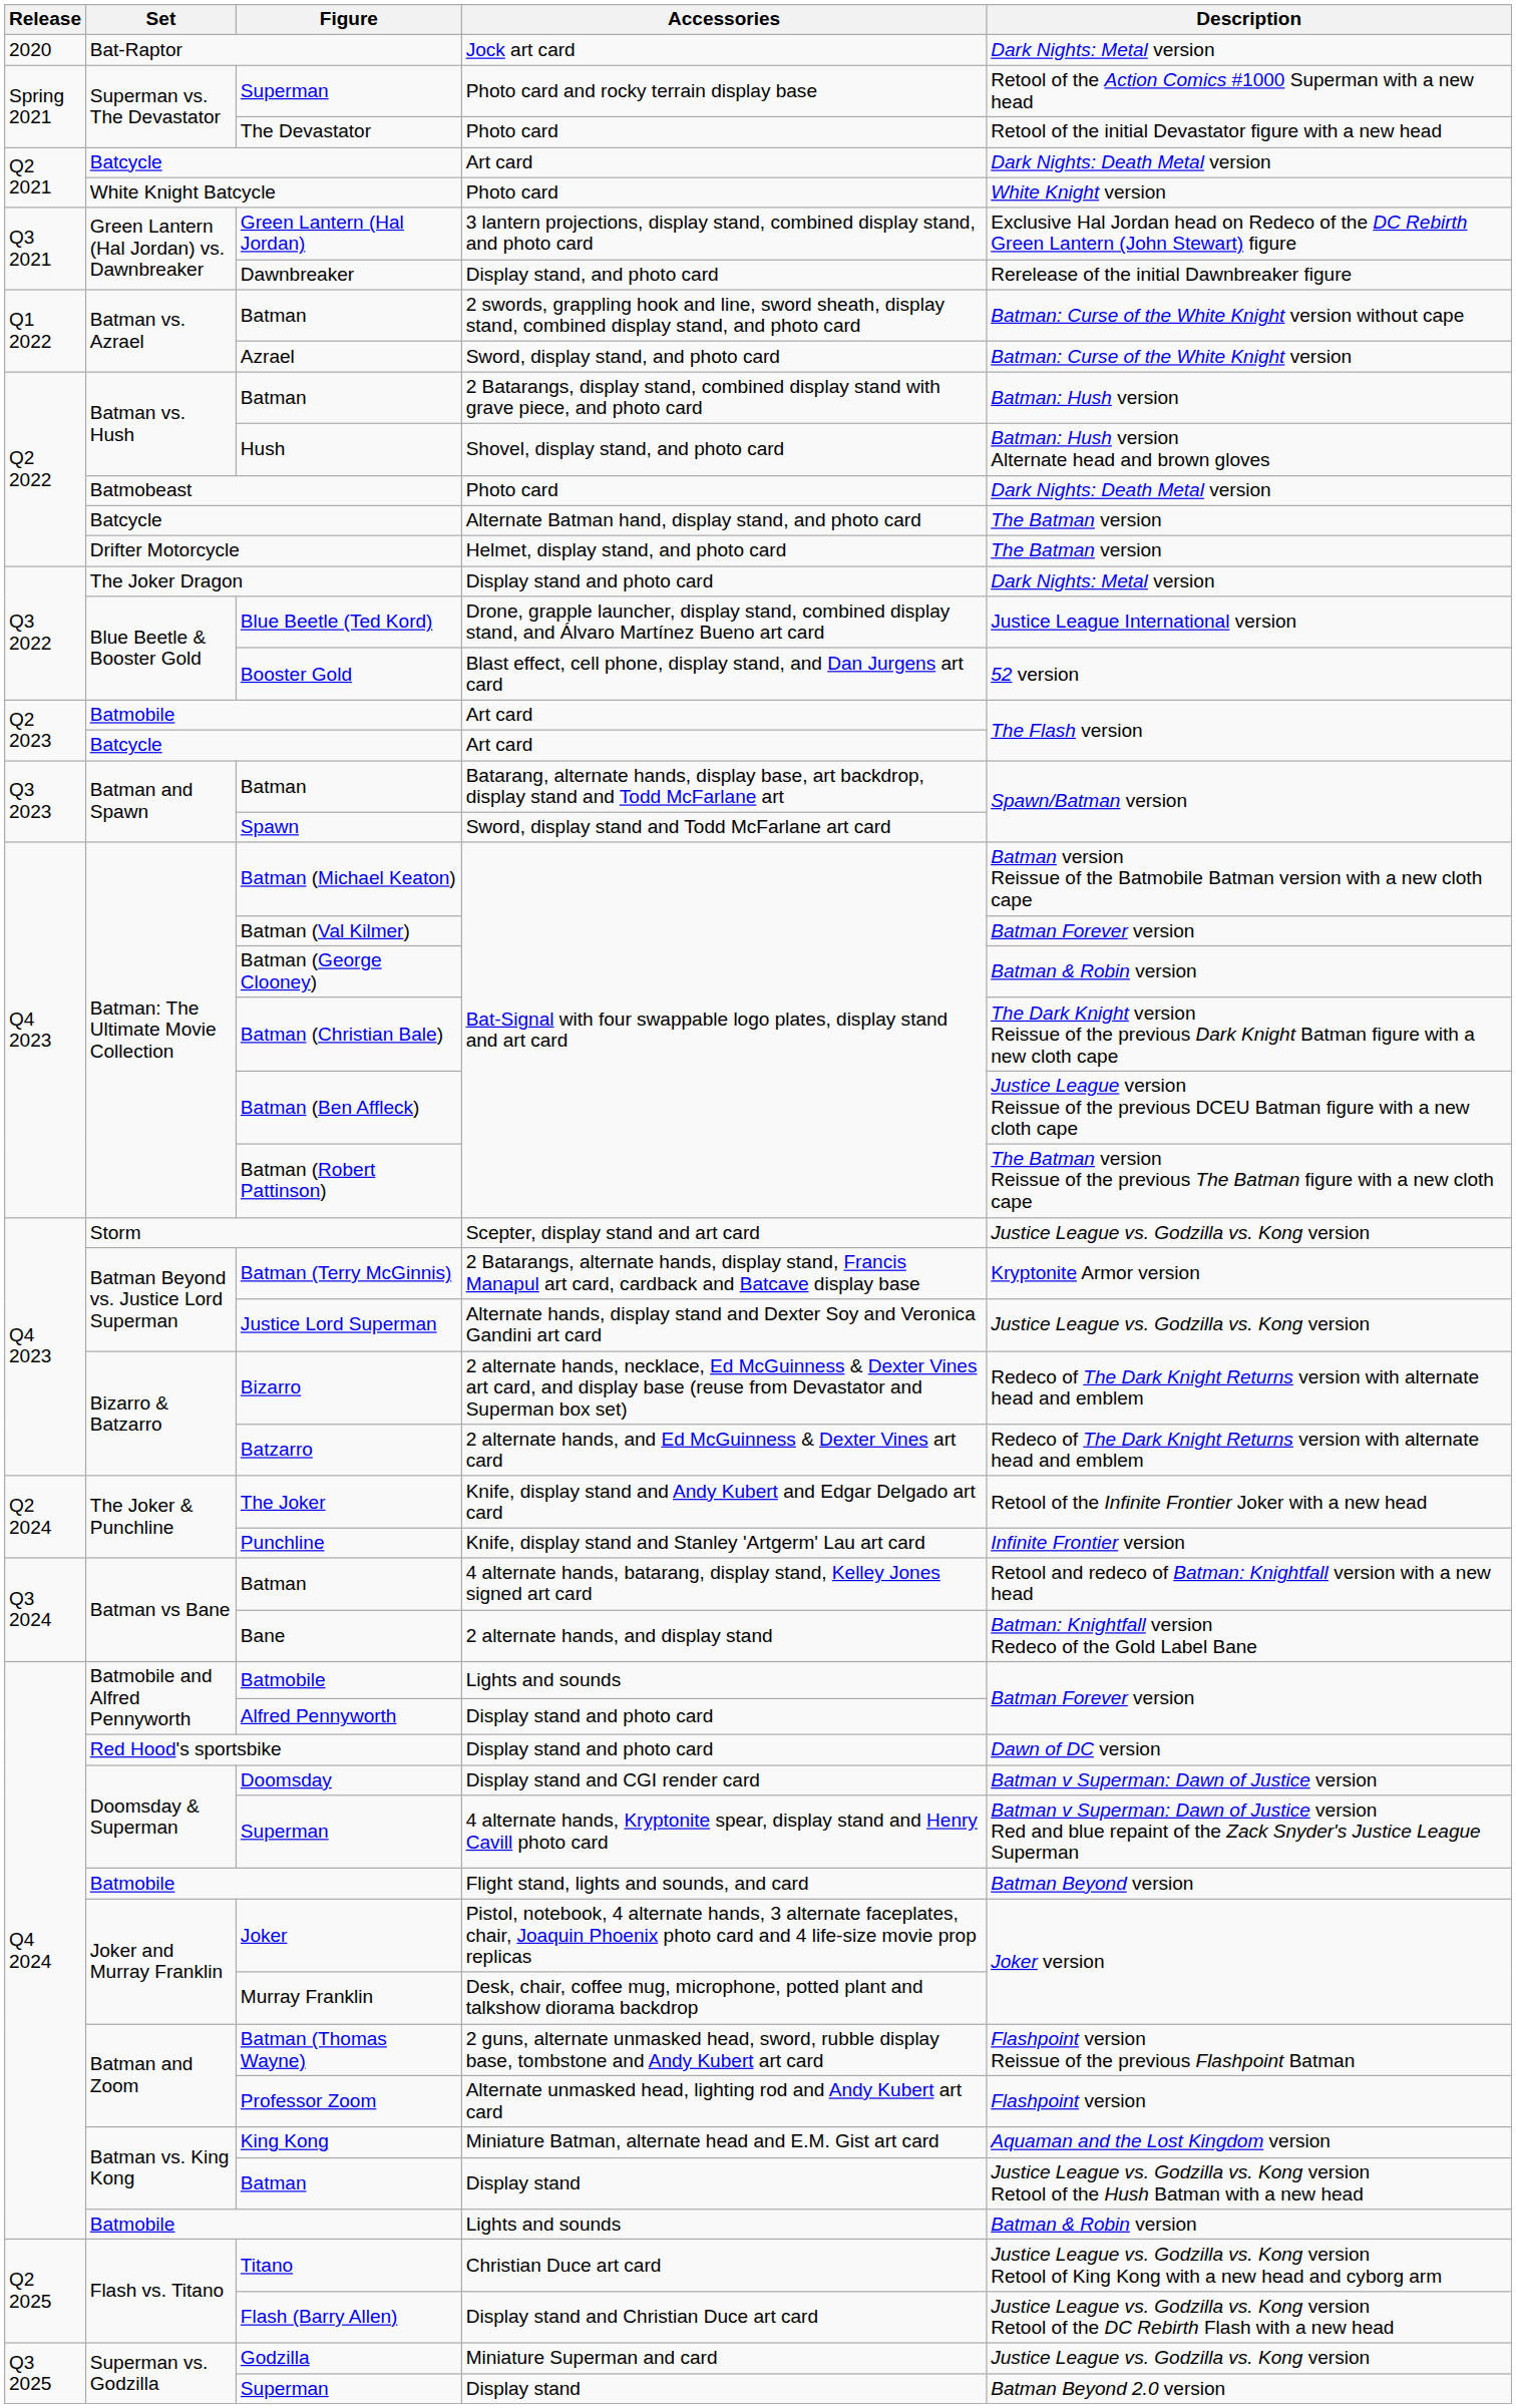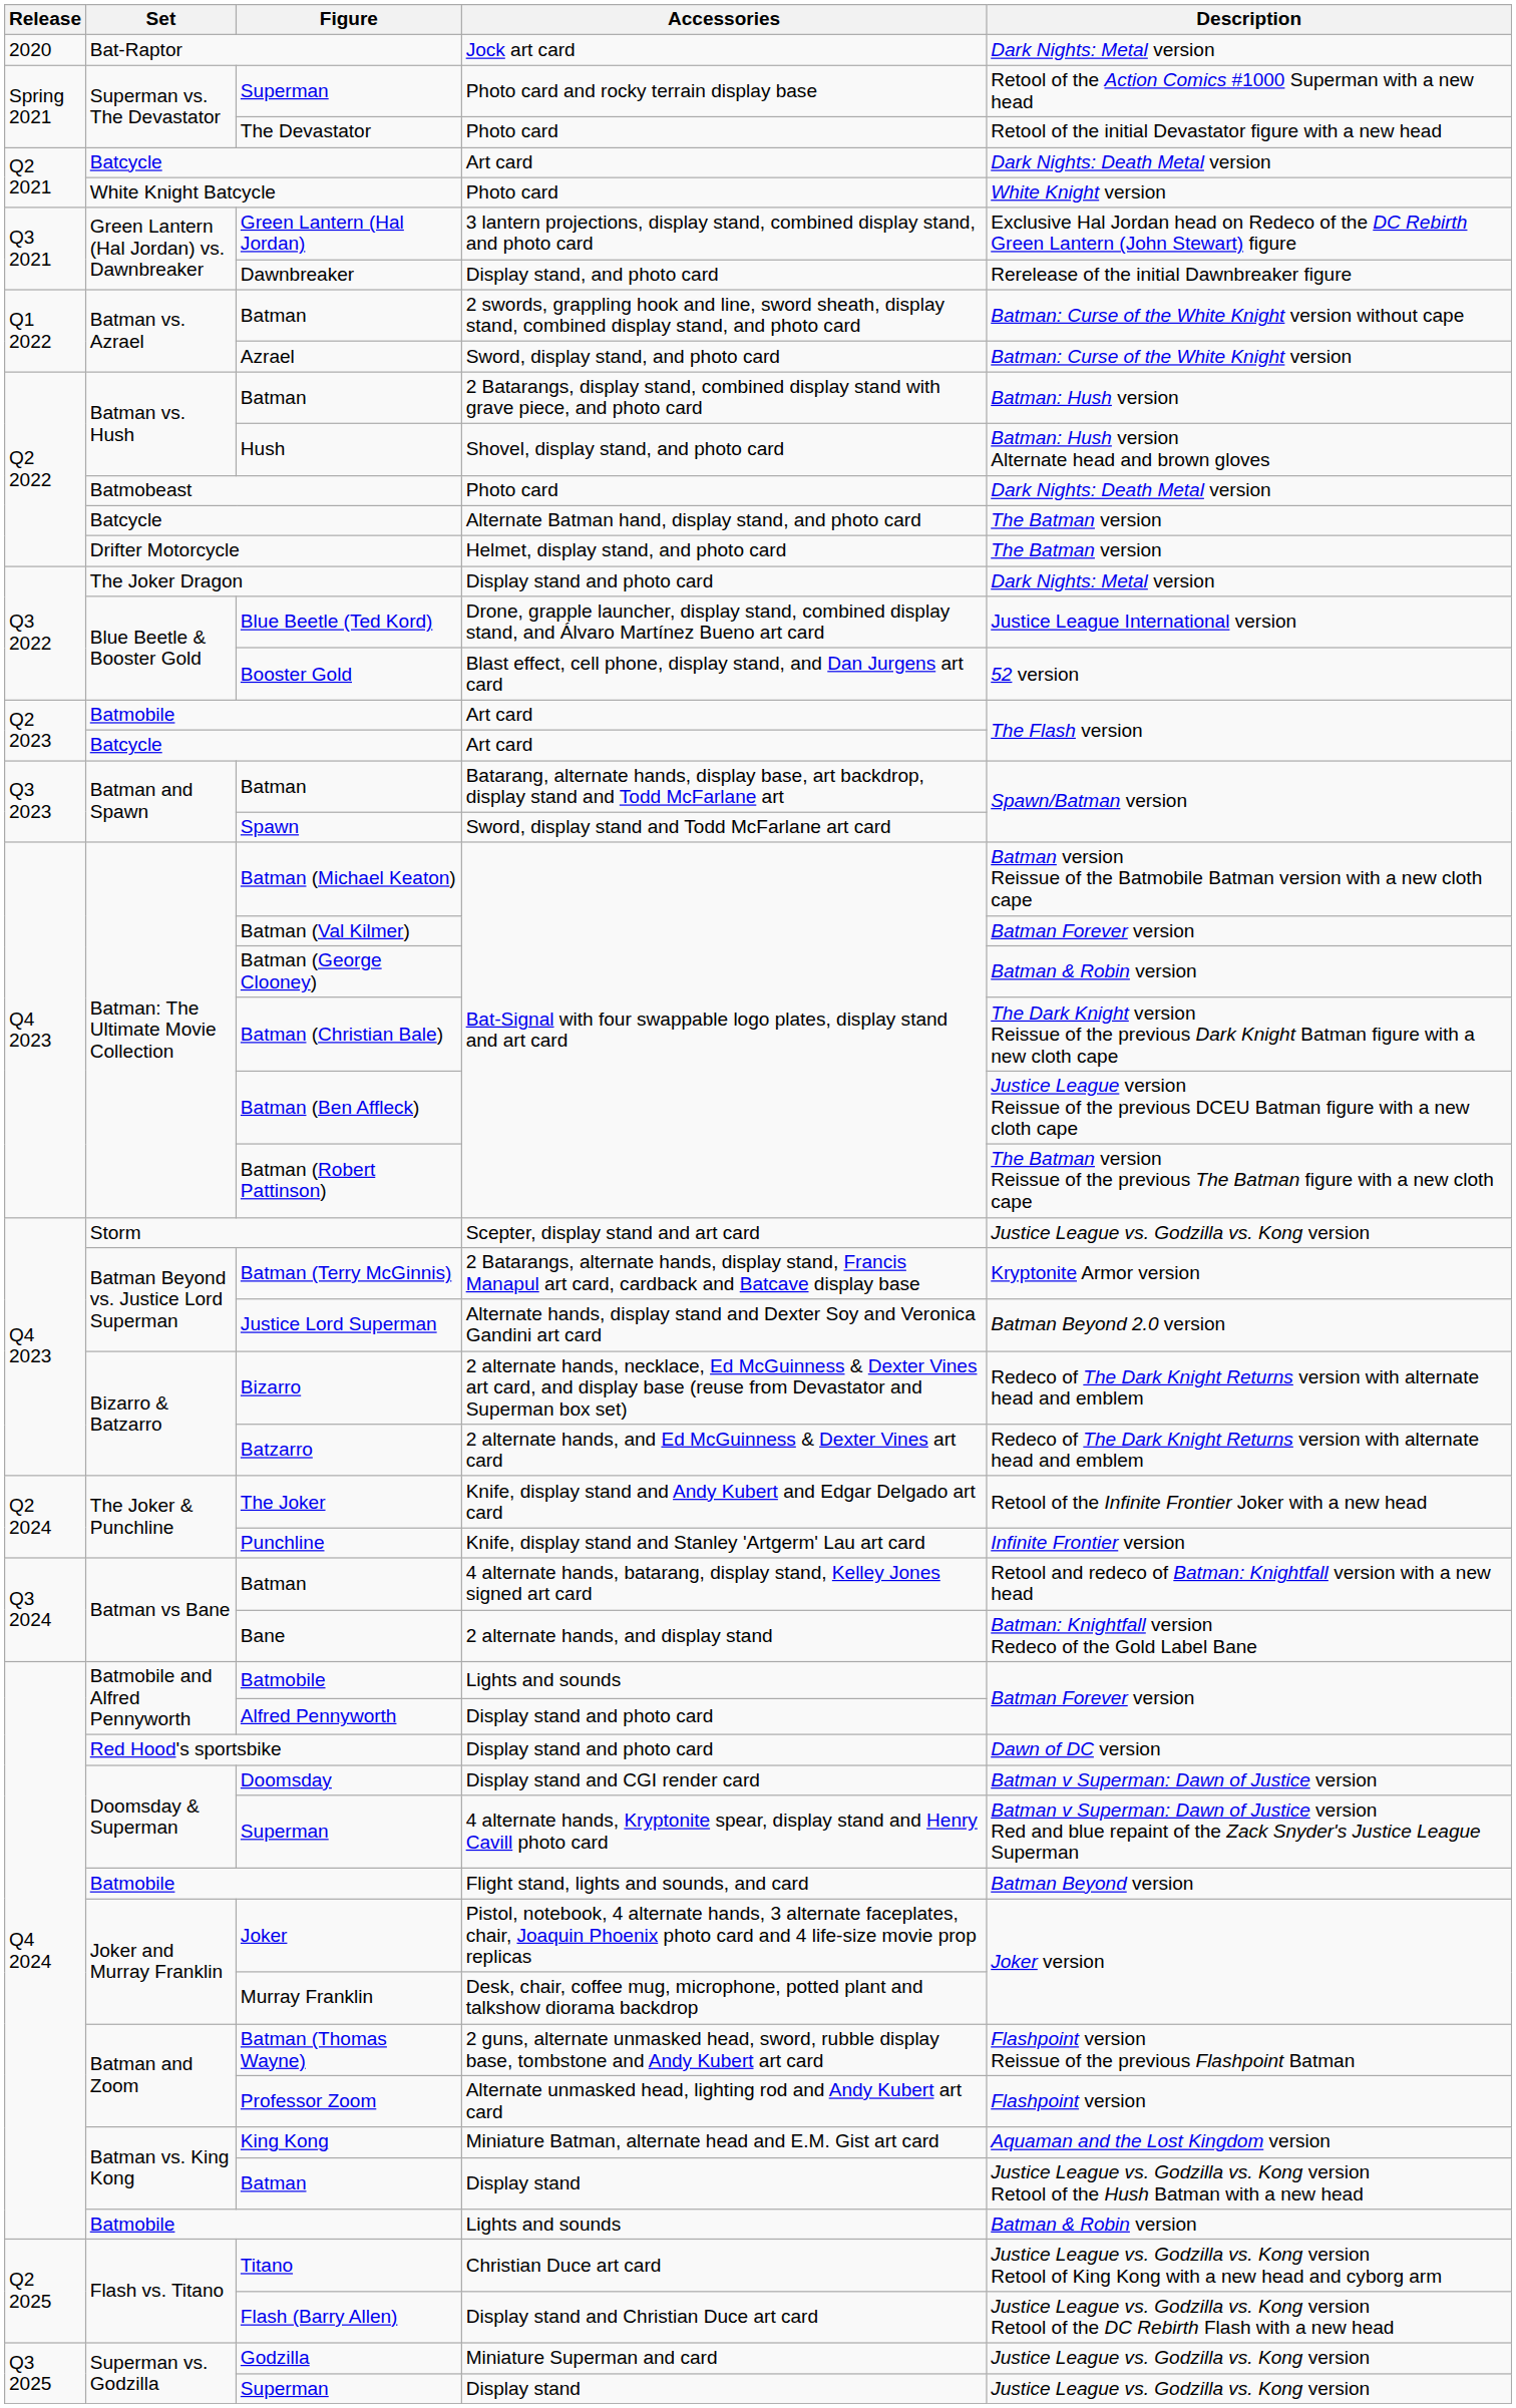Justice Lord Superman | Description: Justice League vs. Godzilla vs. Kong version -> Batman Beyond 2.0 version
Superman / Display stand | Description: Batman Beyond 2.0 version -> Justice League vs. Godzilla vs. Kong version
